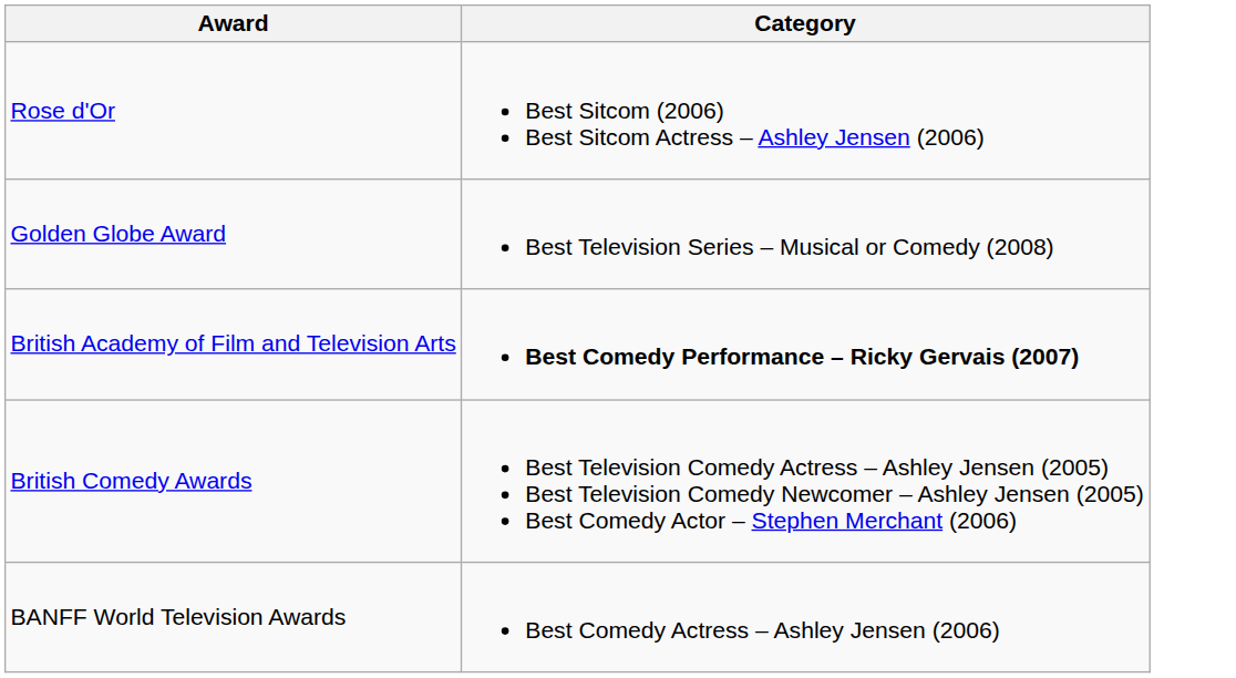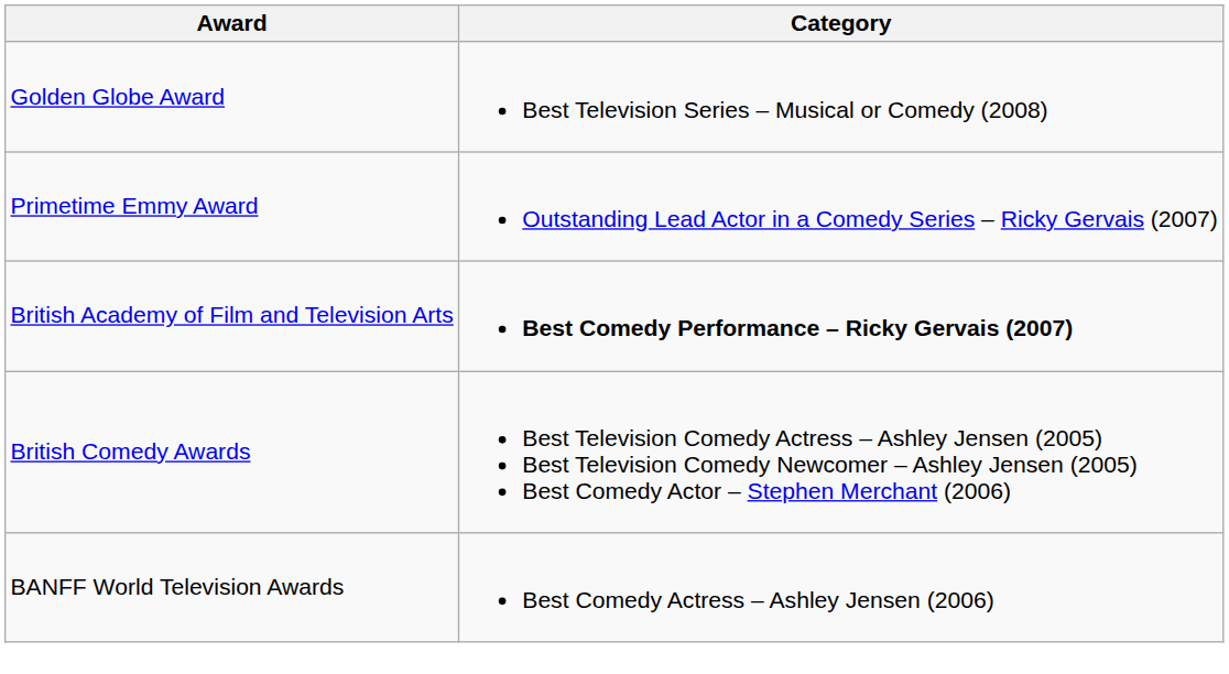- row: Rose d'Or | Best Sitcom (2006) Best Sitcom Actress – Ashley Jensen (2006)
+ row: Primetime Emmy Award | Outstanding Lead Actor in a Comedy Series – Ricky Gervais (2007)
